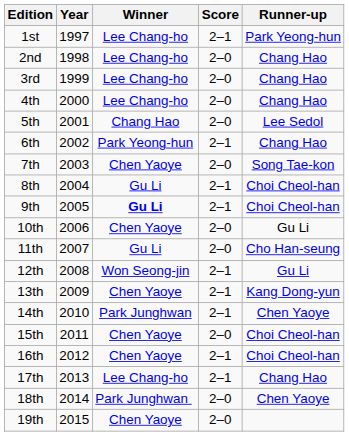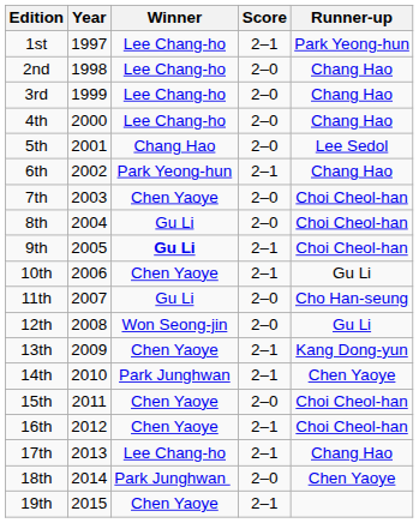7th | Runner-up: Song Tae-kon -> Choi Cheol-han
8th | Score: 2–1 -> 2–0
10th | Score: 2–0 -> 2–1
12th | Score: 2–1 -> 2–0
19th | Score: 2–0 -> 2–1
